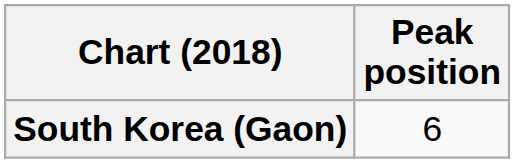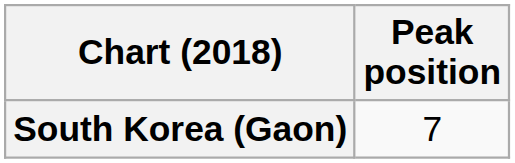South Korea (Gaon) | Peak position: 6 -> 7
